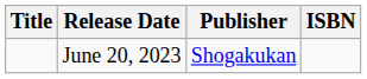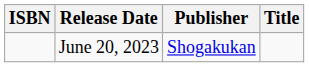columns swapped: Title <-> ISBN
